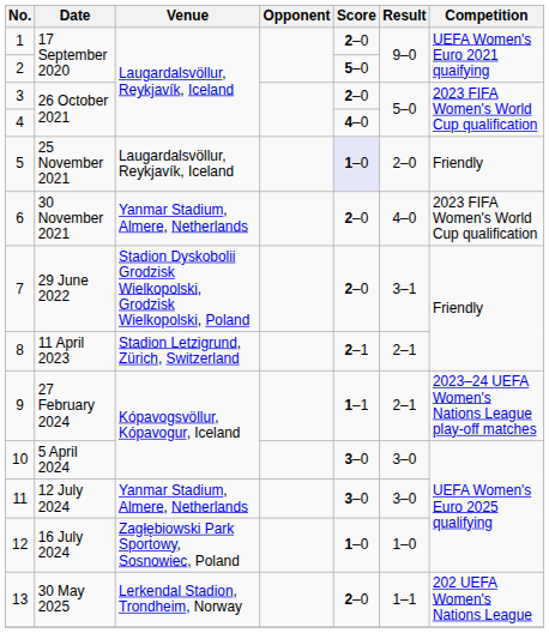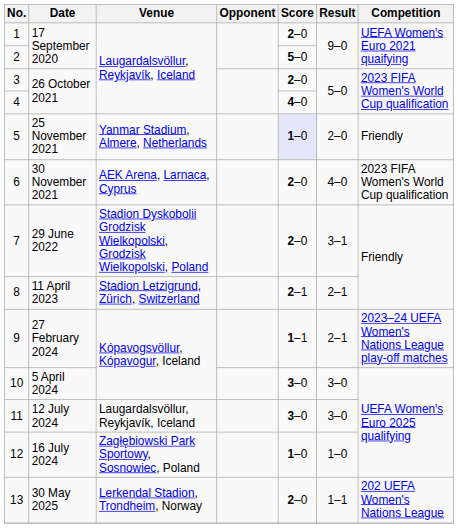5 | Venue: Laugardalsvöllur, Reykjavík, Iceland -> Yanmar Stadium, Almere, Netherlands
6 | Venue: Yanmar Stadium, Almere, Netherlands -> AEK Arena, Larnaca, Cyprus
11 | Venue: Yanmar Stadium, Almere, Netherlands -> Laugardalsvöllur, Reykjavík, Iceland
